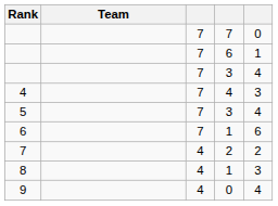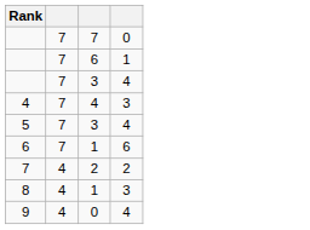- column: Team
